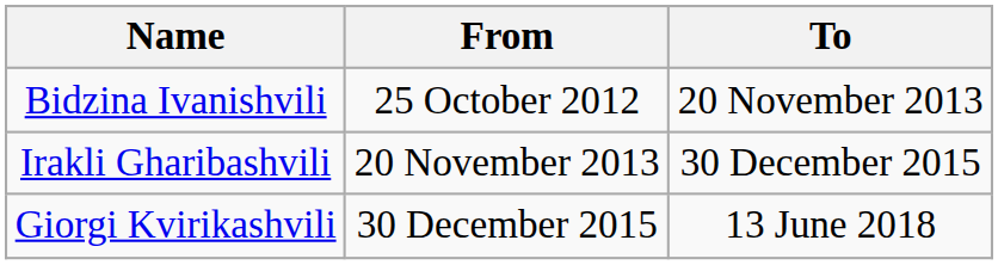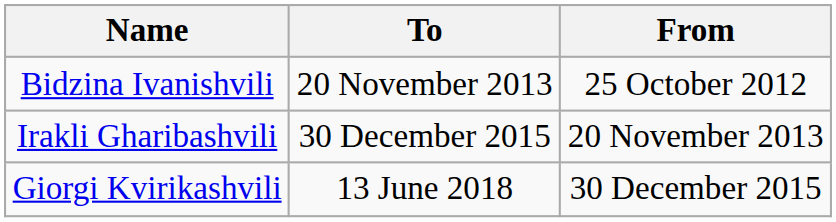columns swapped: From <-> To
